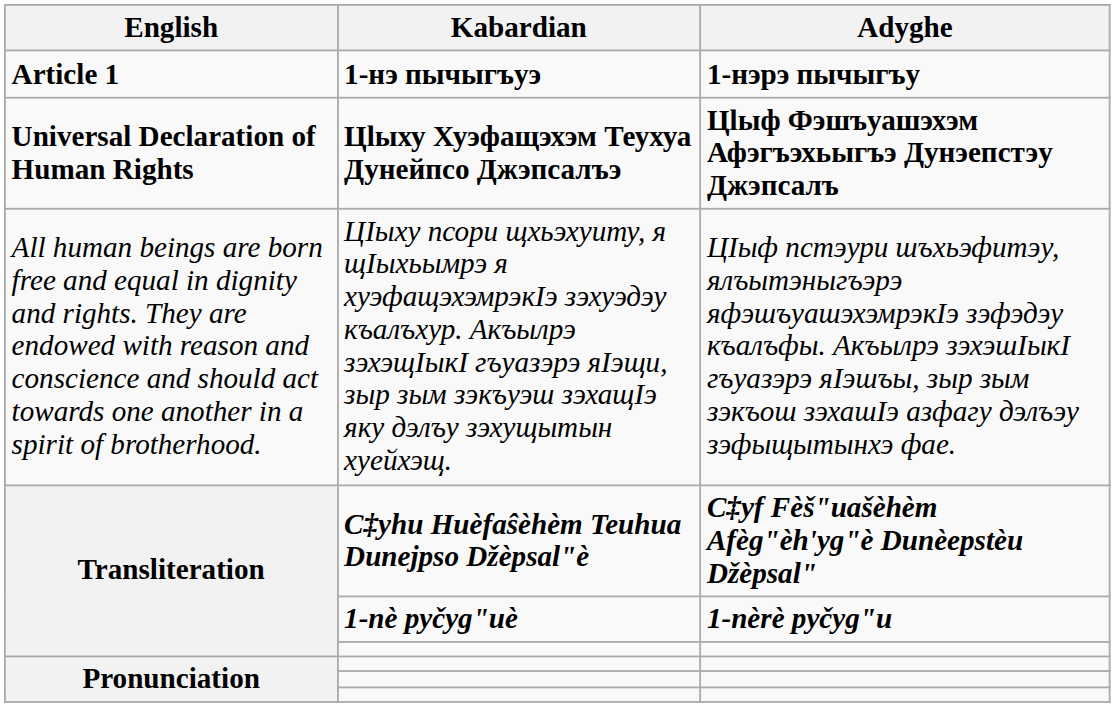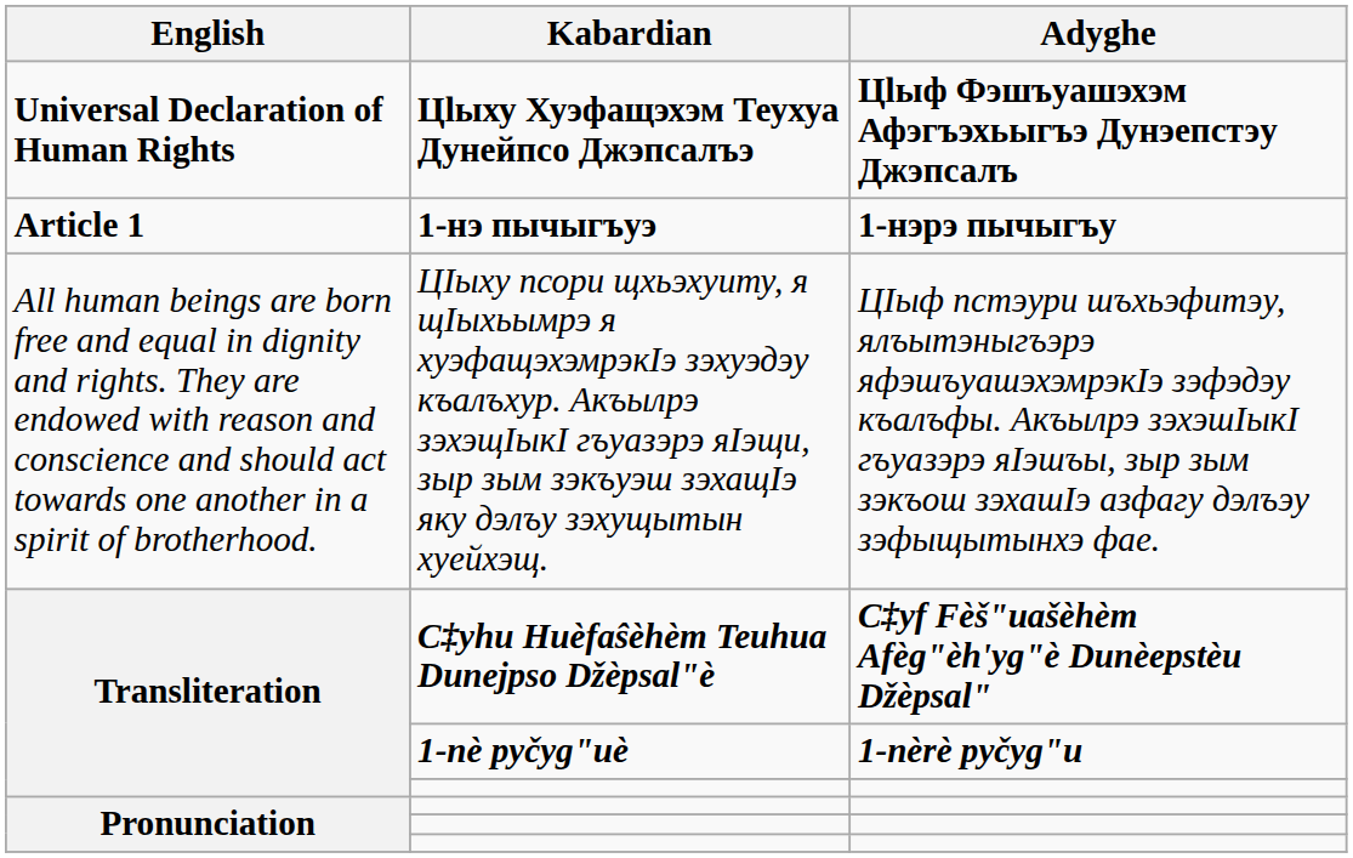rows swapped: Цӏыху Хуэфащэхэм Теухуа Дунейпсо Джэпсалъэ <-> 1-нэ пычыгъуэ
